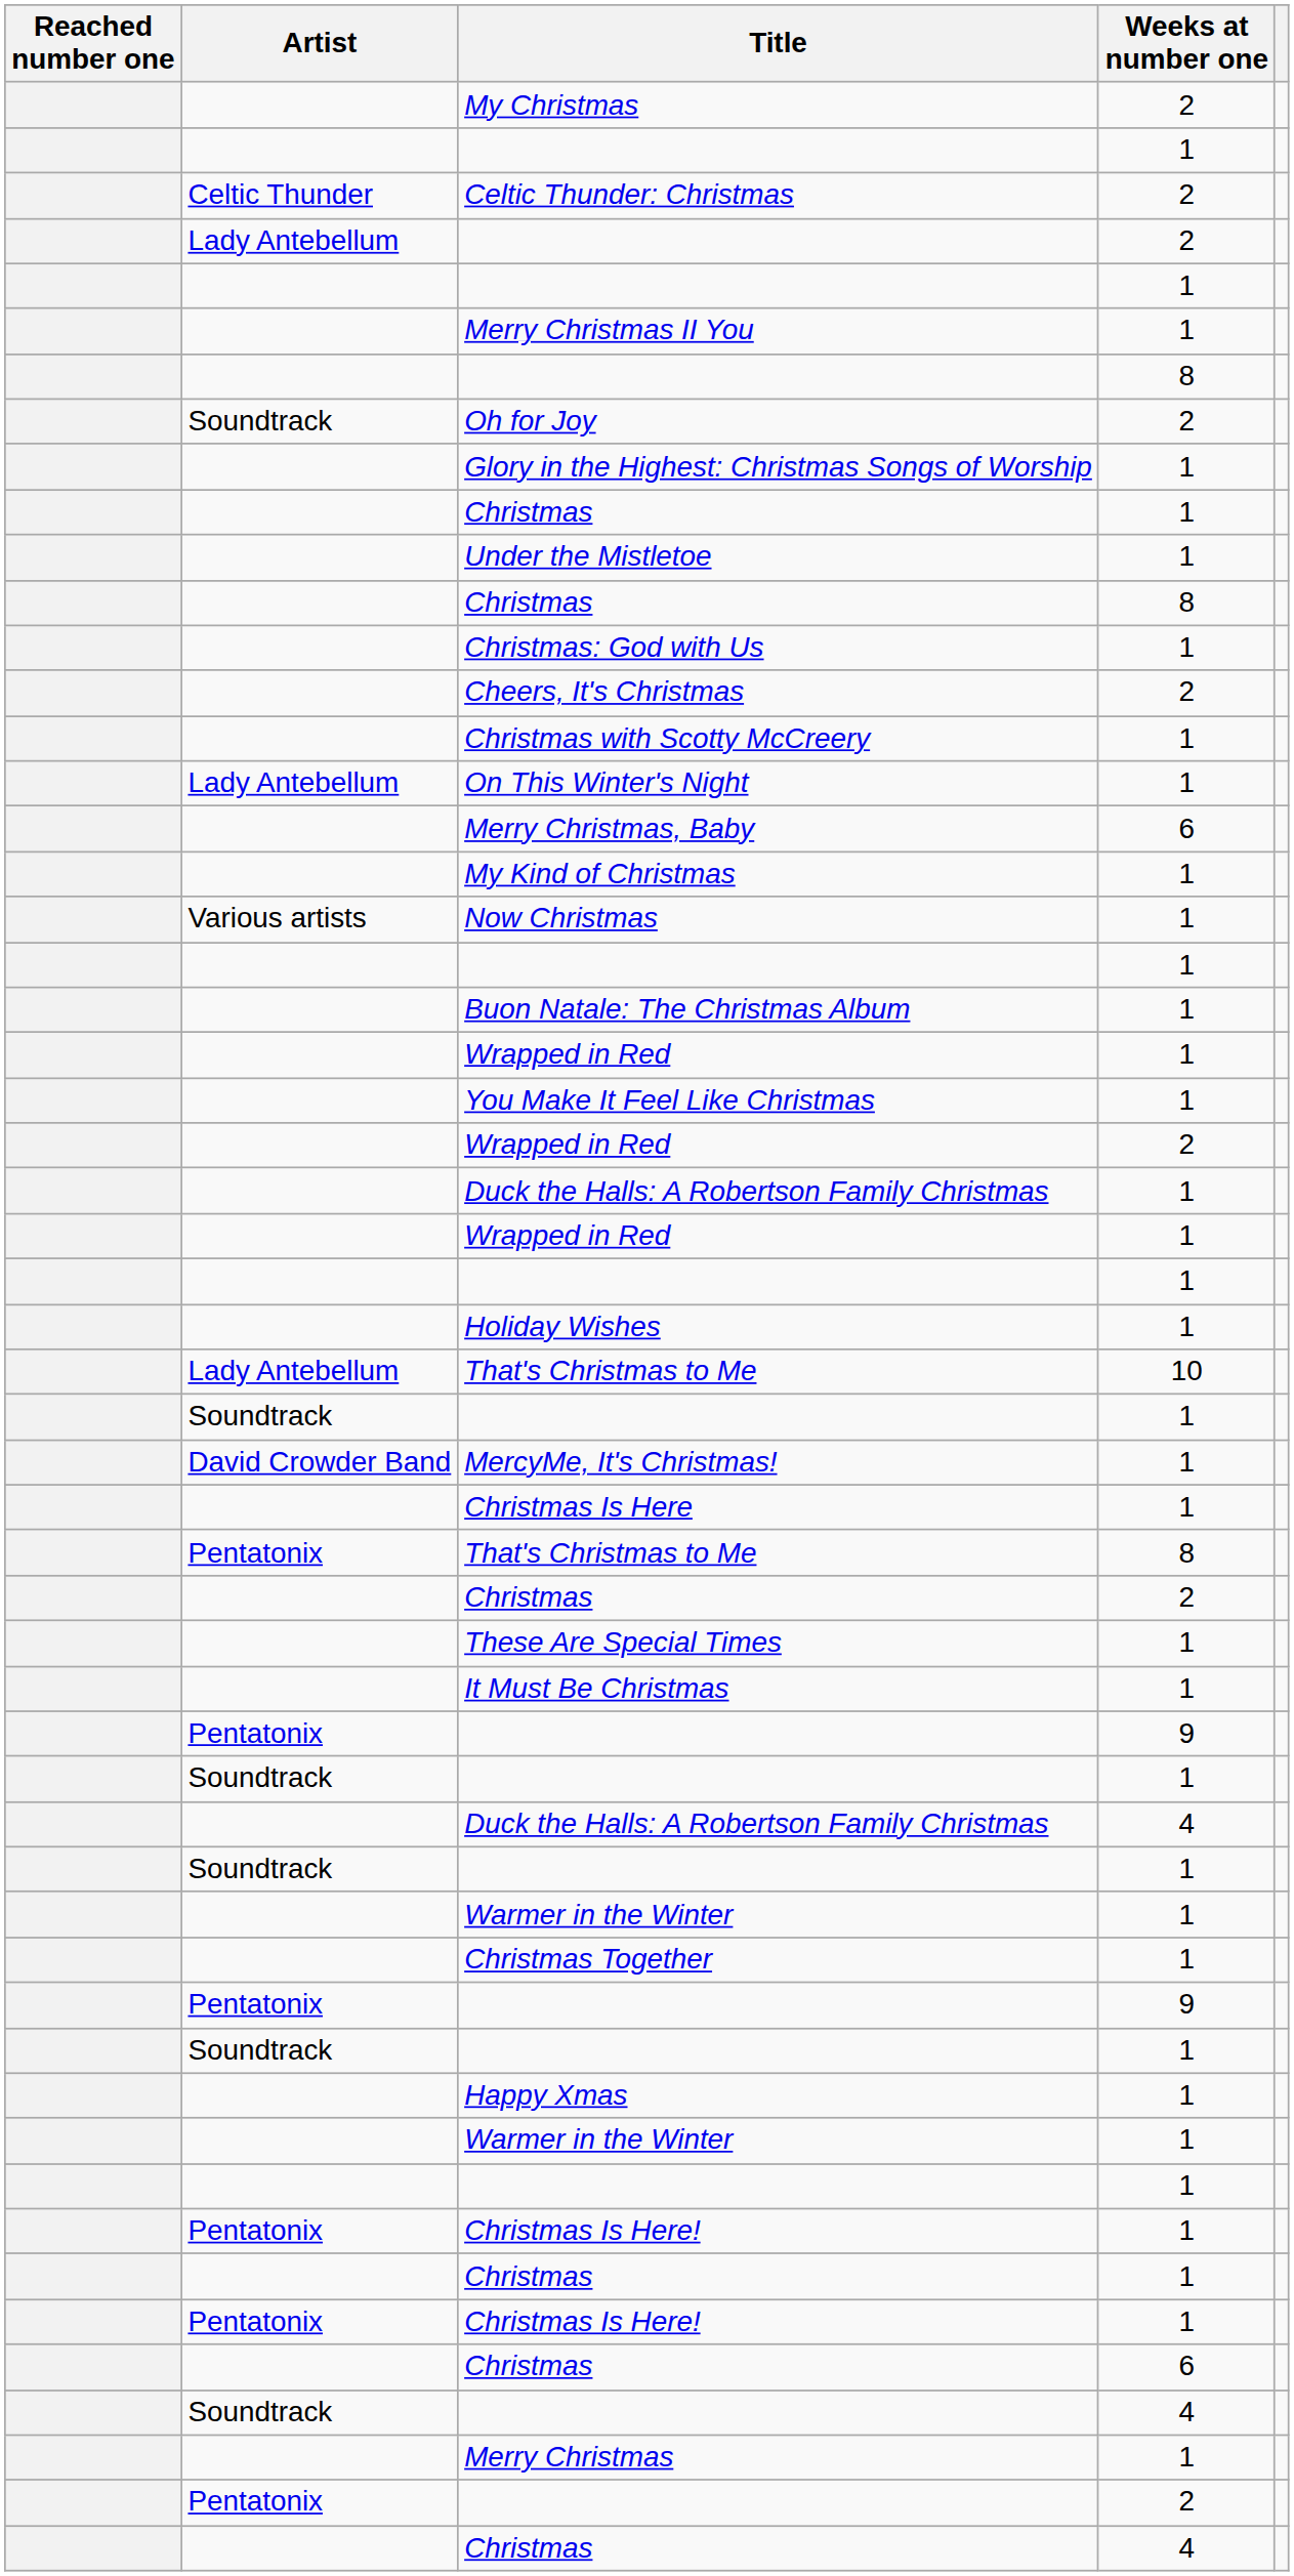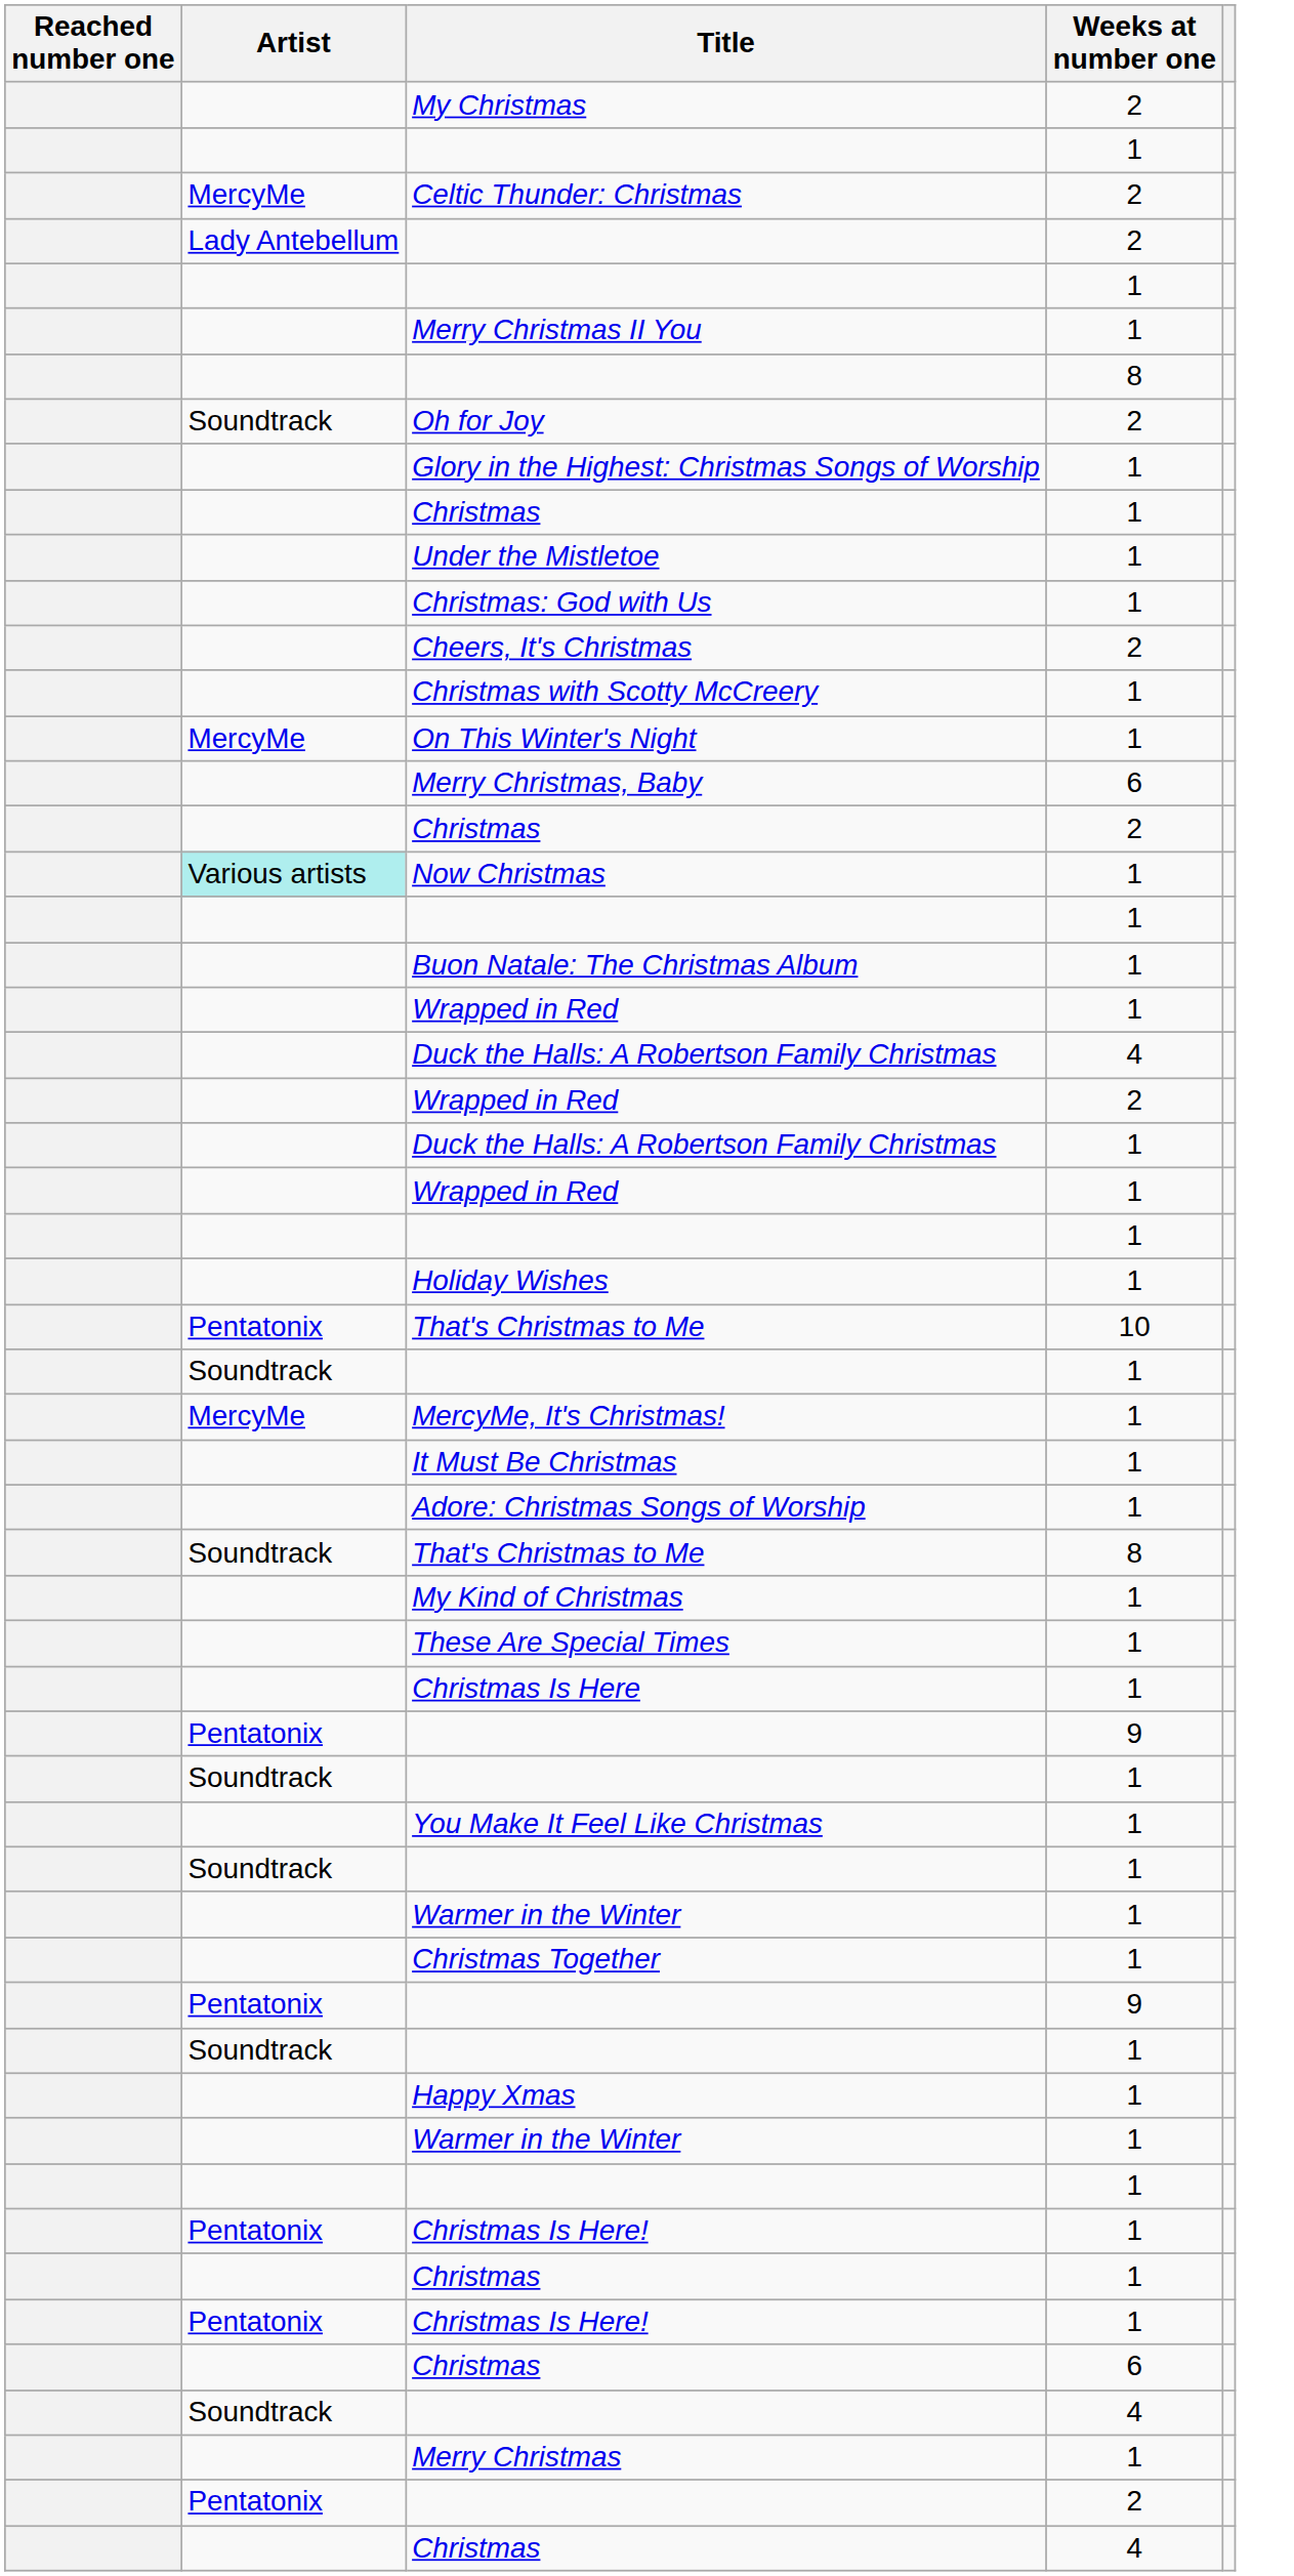Celtic Thunder: Christmas | Artist: Celtic Thunder -> MercyMe
- row: Christmas | 8
On This Winter's Night | Artist: Lady Antebellum -> MercyMe
rows swapped: Christmas / 2 <-> My Kind of Christmas
Now Christmas | Artist: no background -> paleturquoise background
rows swapped: Duck the Halls: A Robertson Family Christmas / 4 <-> You Make It Feel Like Christmas
That's Christmas to Me / 10 | Artist: Lady Antebellum -> Pentatonix
MercyMe, It's Christmas! | Artist: David Crowder Band -> MercyMe
rows swapped: Christmas Is Here <-> It Must Be Christmas
+ row: Adore: Christmas Songs of Worship | 1
That's Christmas to Me / 8 | Artist: Pentatonix -> Soundtrack
